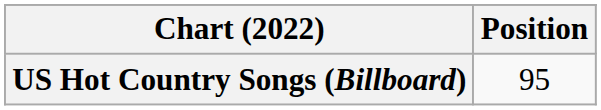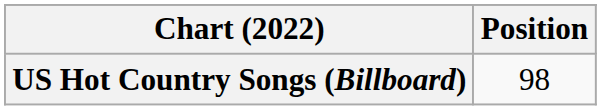US Hot Country Songs (Billboard) | Position: 95 -> 98
